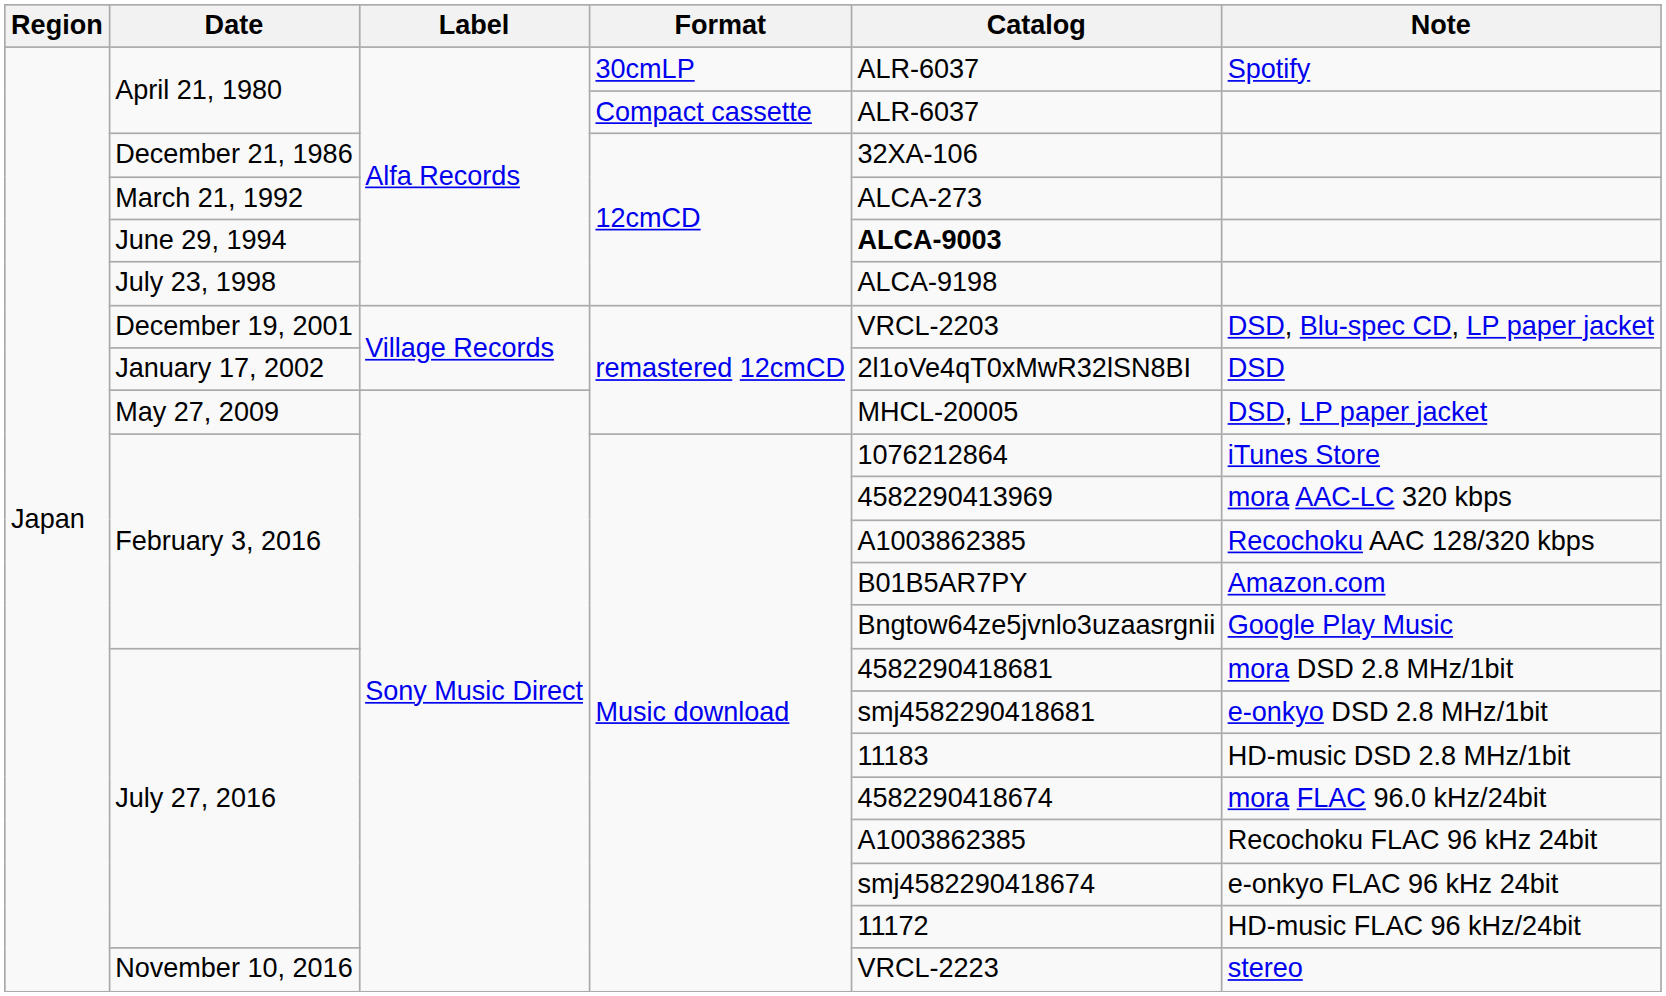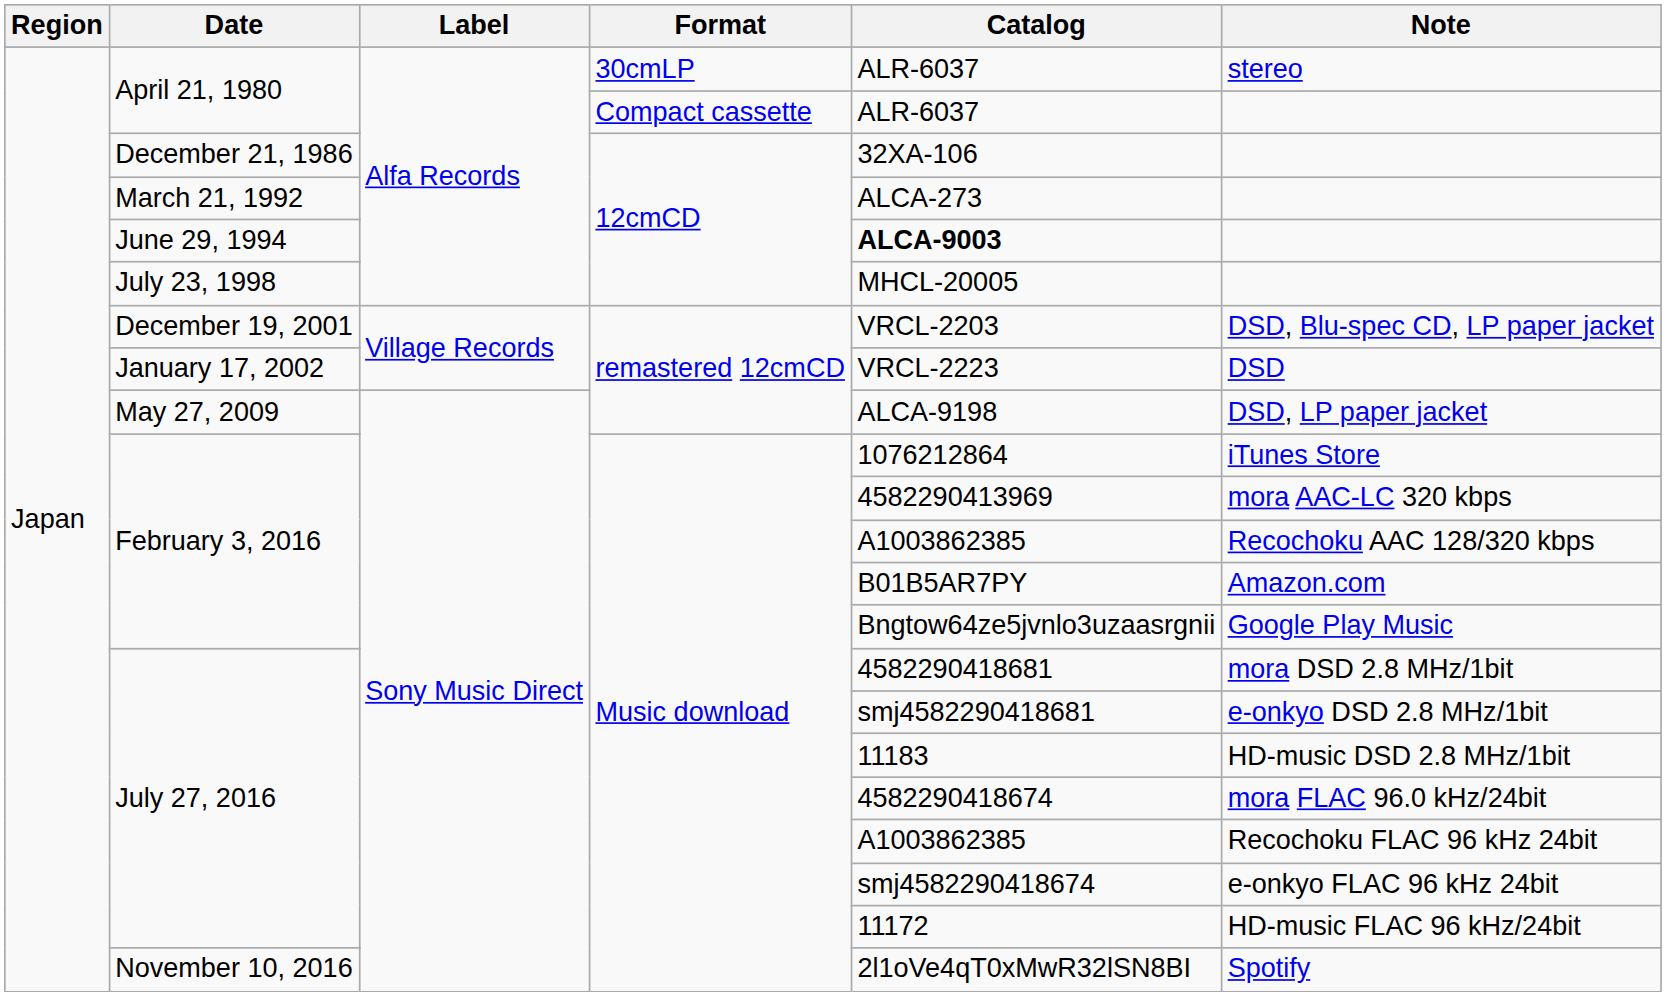April 21, 1980 / 30cmLP | Note: Spotify -> stereo
July 23, 1998 | Catalog: ALCA-9198 -> MHCL-20005
January 17, 2002 | Catalog: 2l1oVe4qT0xMwR32lSN8BI -> VRCL-2223
May 27, 2009 | Catalog: MHCL-20005 -> ALCA-9198
November 10, 2016 | Catalog: VRCL-2223 -> 2l1oVe4qT0xMwR32lSN8BI
November 10, 2016 | Note: stereo -> Spotify
